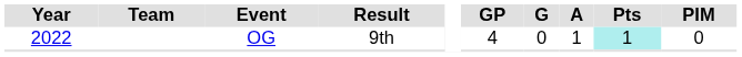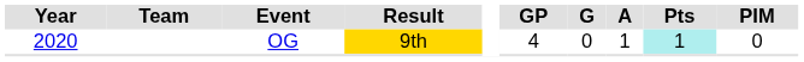OG | Year: 2022 -> 2020
OG | Result: no background -> gold background
